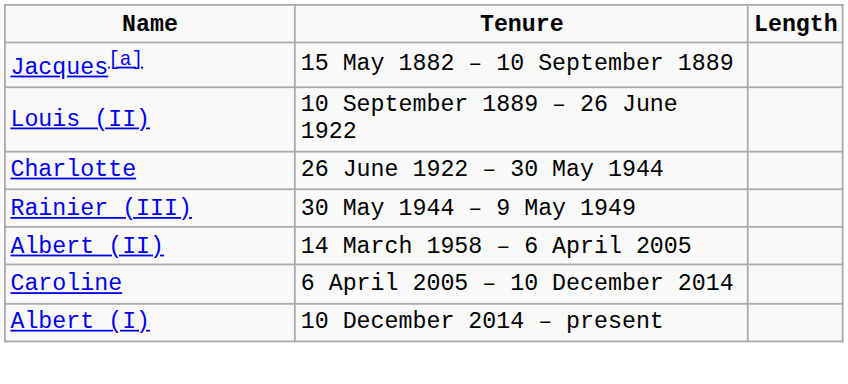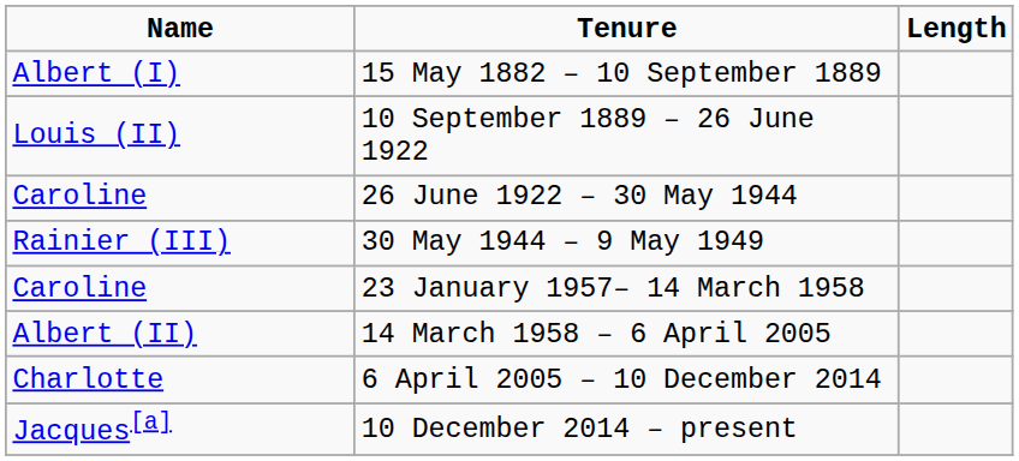15 May 1882 – 10 September 1889 | Name: Jacques[a] -> Albert (I)
26 June 1922 – 30 May 1944 | Name: Charlotte -> Caroline
+ row: Caroline | 23 January 1957– 14 March 1958
6 April 2005 – 10 December 2014 | Name: Caroline -> Charlotte
10 December 2014 – present | Name: Albert (I) -> Jacques[a]
